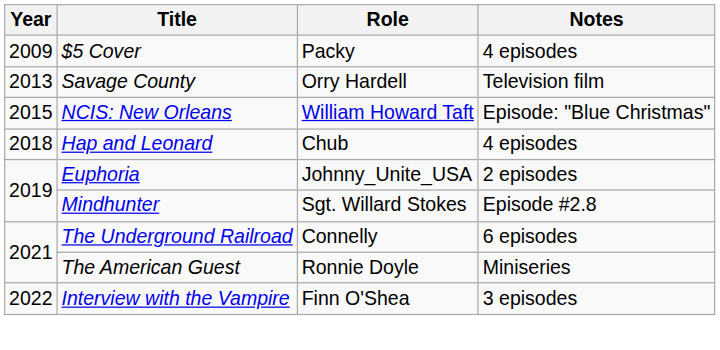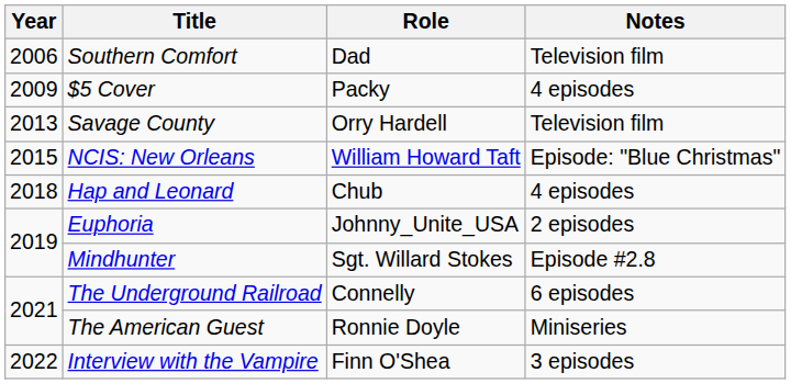+ row: 2006 | Southern Comfort | Dad | Television film
